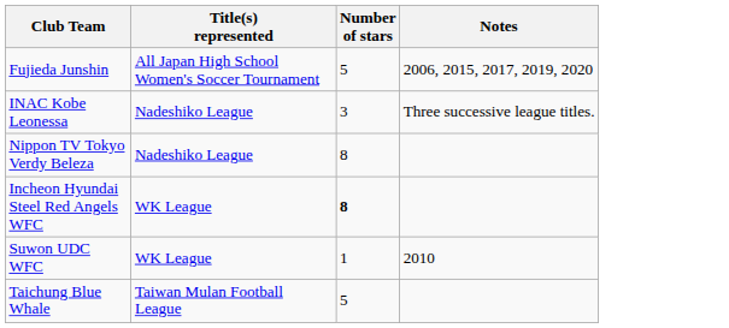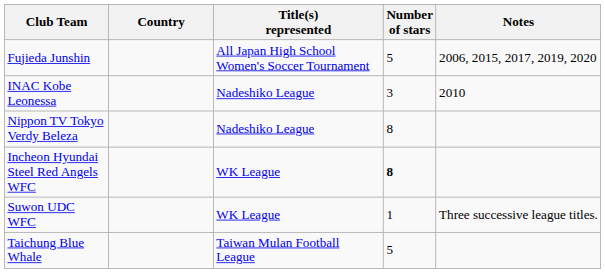+ column: Country
INAC Kobe Leonessa | Notes: Three successive league titles. -> 2010
Suwon UDC WFC | Notes: 2010 -> Three successive league titles.
